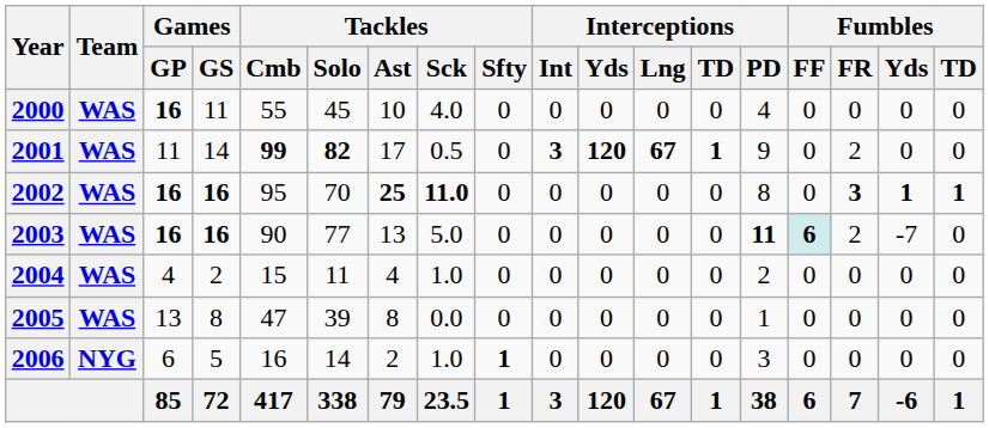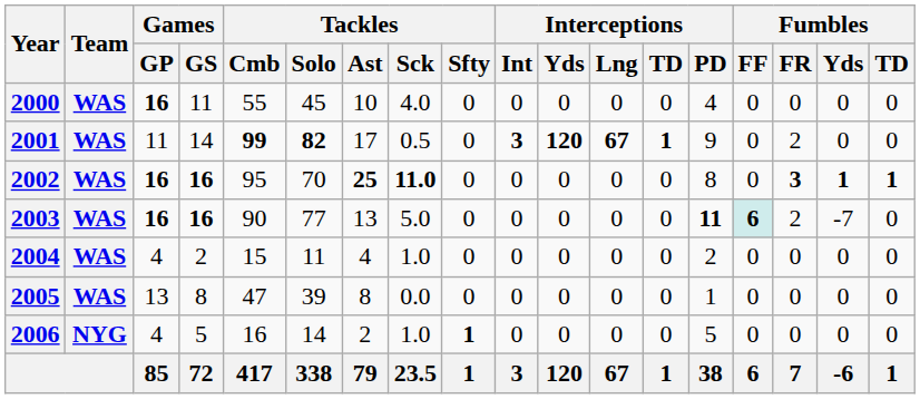2006 | Games / GP: 6 -> 4
2006 | Interceptions / PD: 3 -> 5
